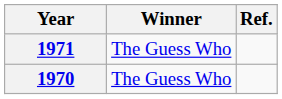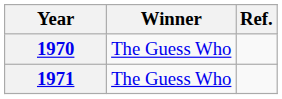rows swapped: 1970 <-> 1971
